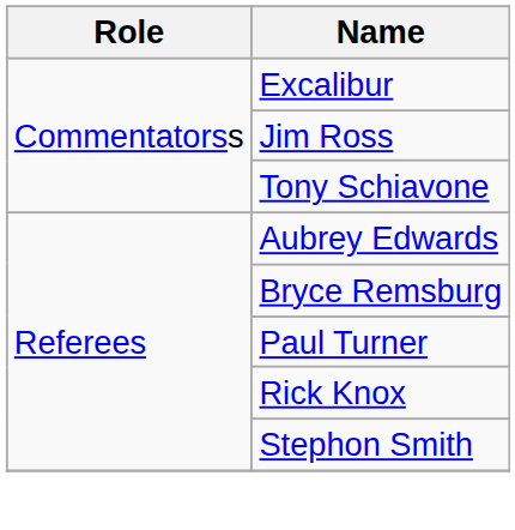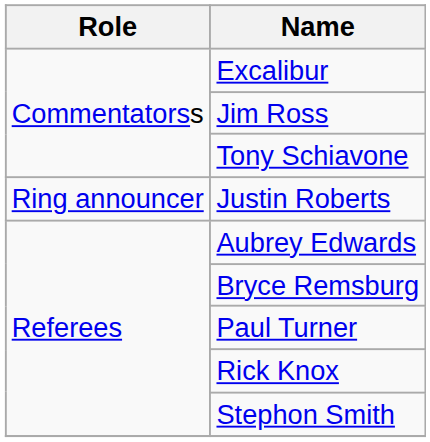+ row: Ring announcer | Justin Roberts
